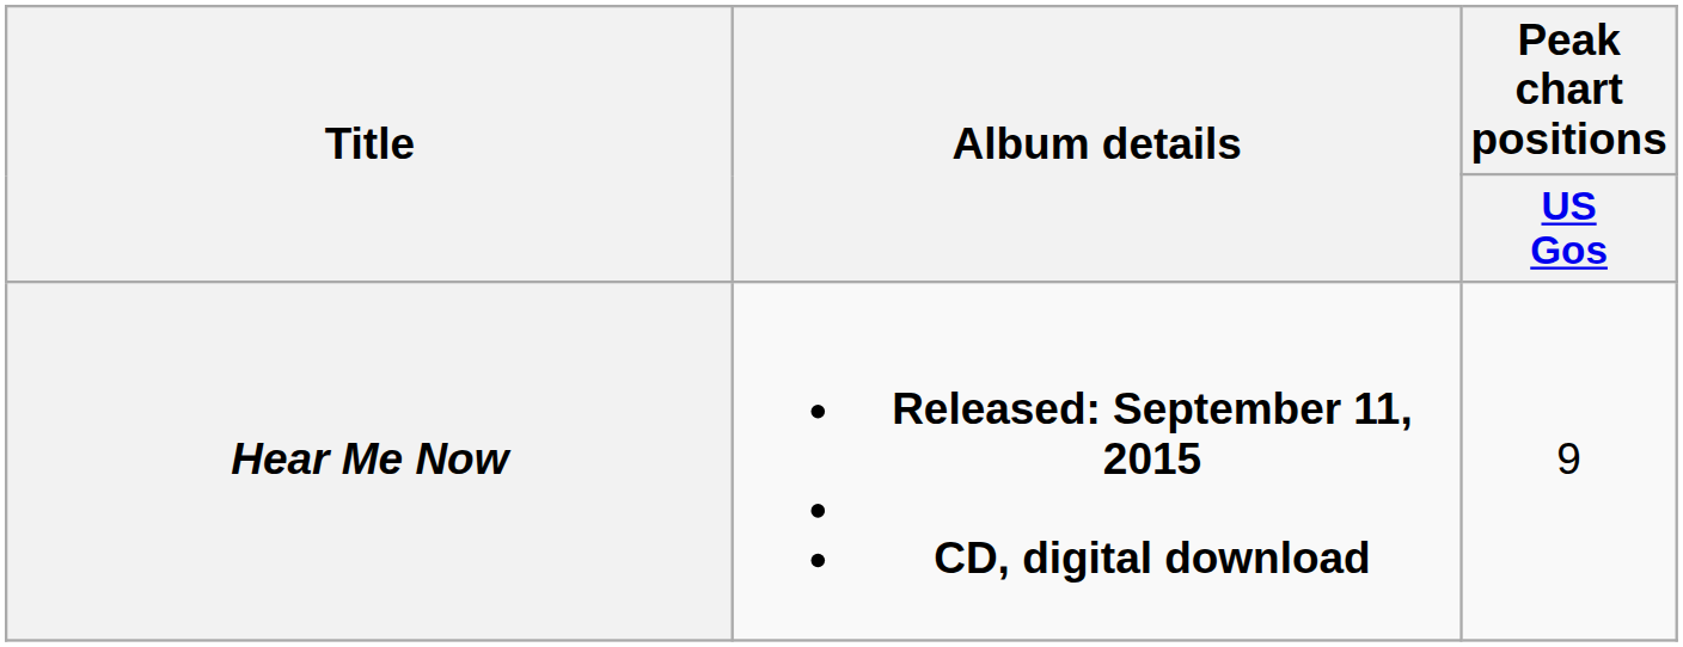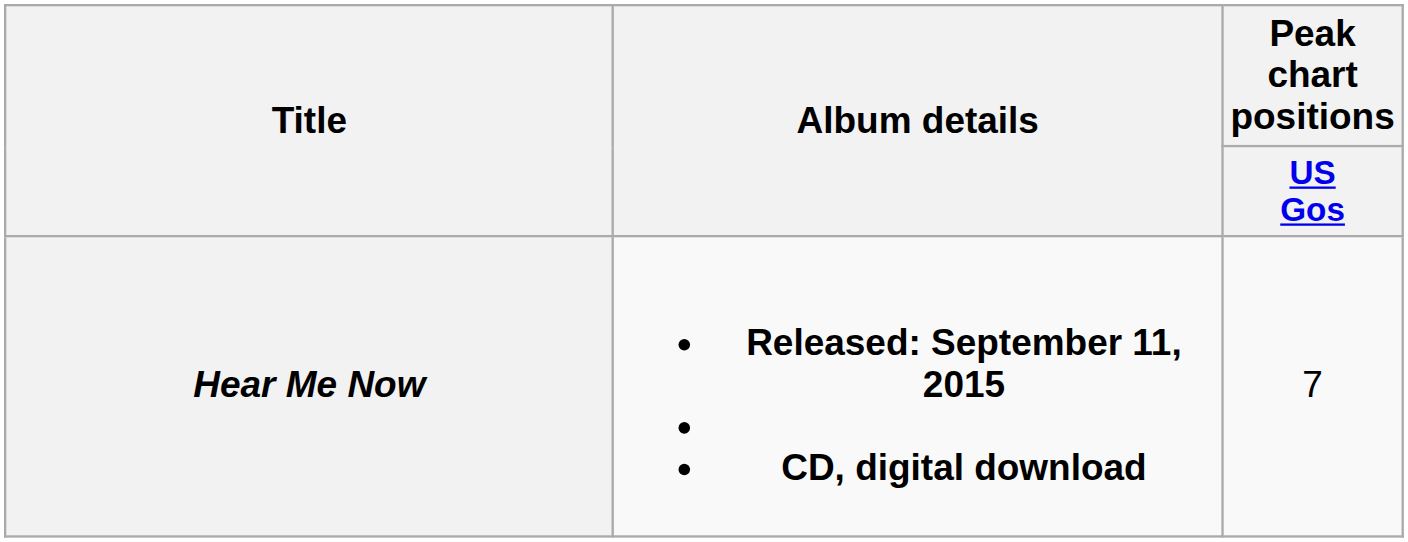Hear Me Now | Peak chart positions / US Gos: 9 -> 7
